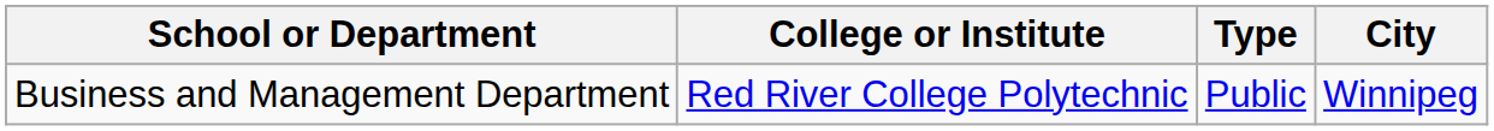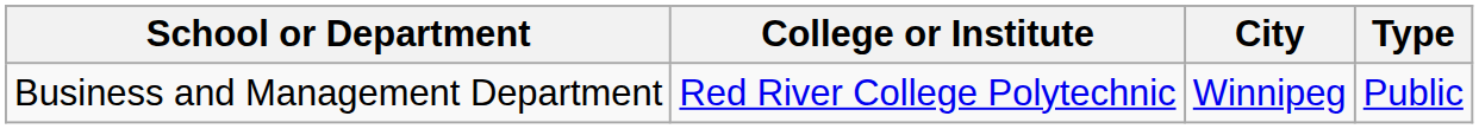columns swapped: City <-> Type
